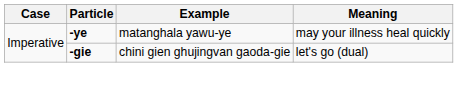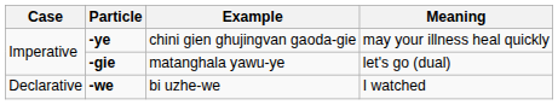-ye | Example: matanghala yawu-ye -> chini gien ghujingvan gaoda-gie
-gie | Example: chini gien ghujingvan gaoda-gie -> matanghala yawu-ye
+ row: Declarative | -we | bi uzhe-we | I watched
